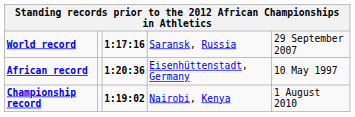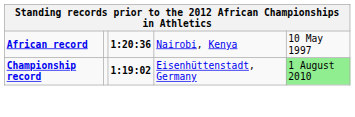- row: World record | 1:17:16 | Saransk, Russia | 29 September 2007
African record | column 4: Eisenhüttenstadt, Germany -> Nairobi, Kenya
Championship record | column 4: Nairobi, Kenya -> Eisenhüttenstadt, Germany
Championship record | column 5: no background -> lightgreen background
